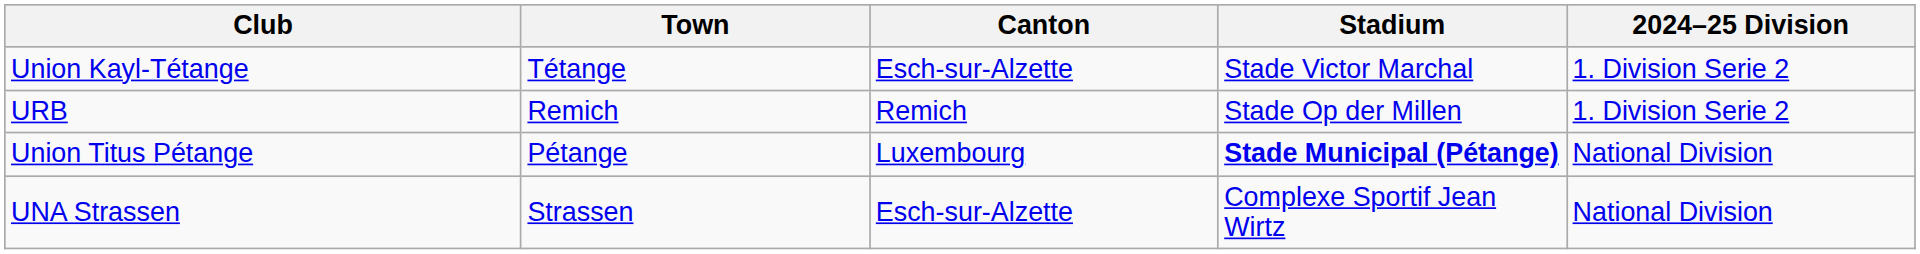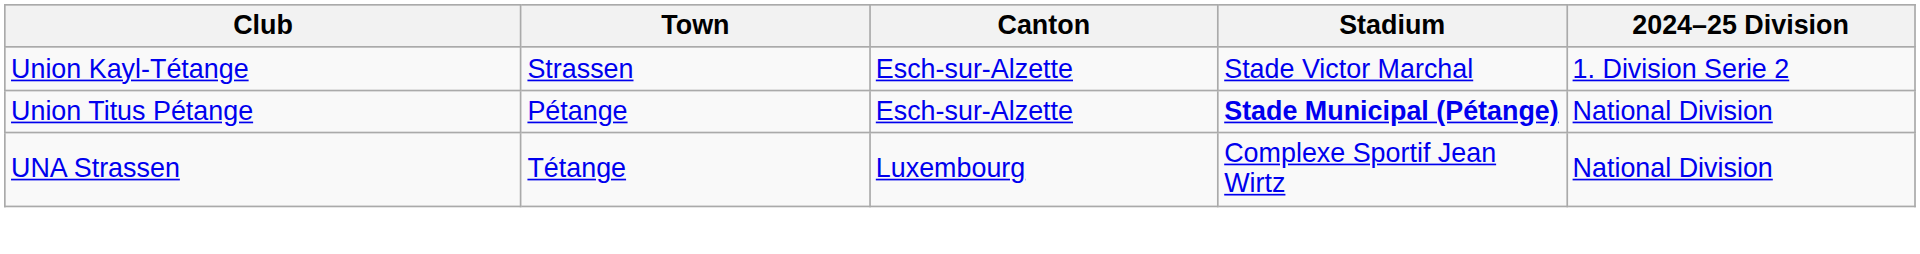Union Kayl-Tétange | Town: Tétange -> Strassen
- row: URB | Remich | Remich | Stade Op der Millen | 1. Division Serie 2
Union Titus Pétange | Canton: Luxembourg -> Esch-sur-Alzette
UNA Strassen | Town: Strassen -> Tétange
UNA Strassen | Canton: Esch-sur-Alzette -> Luxembourg
